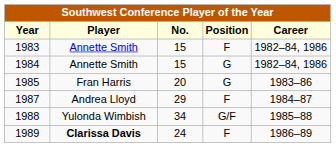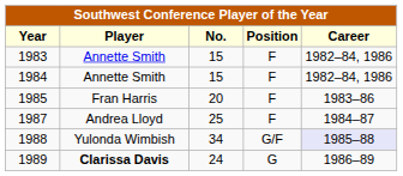1984 | Position: G -> F
1985 | Position: G -> F
1987 | No.: 29 -> 25
1988 | Career: no background -> lavender background
1989 | Position: F -> G
